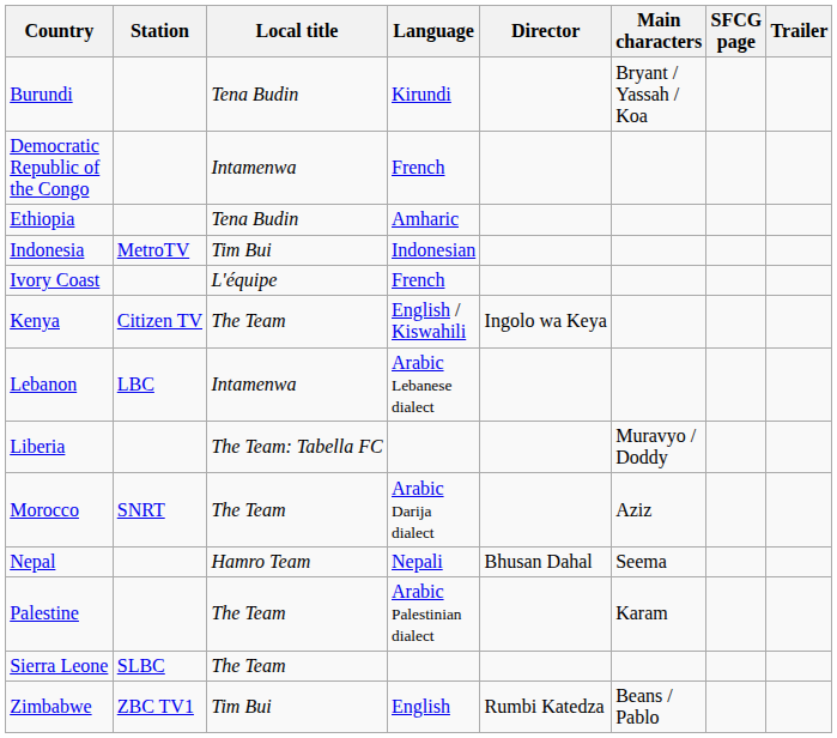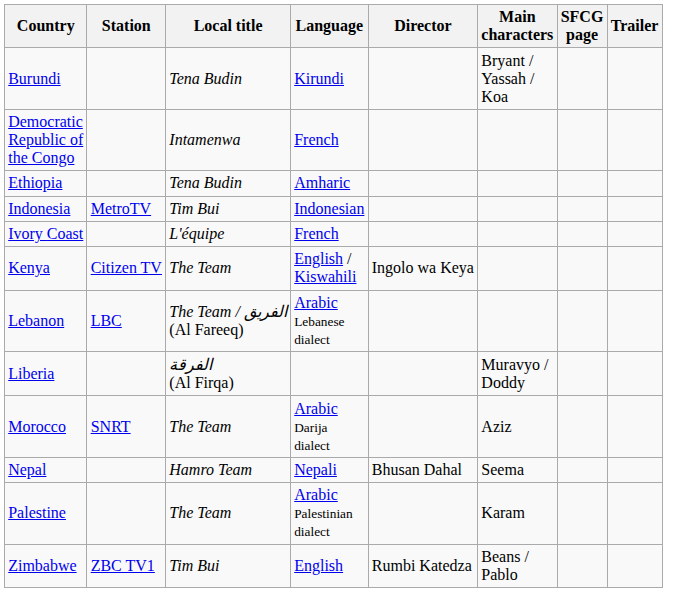Lebanon | Local title: Intamenwa -> The Team / الفريق (Al Fareeq)
Liberia | Local title: The Team: Tabella FC -> الفرقة (Al Firqa)
- row: Sierra Leone | SLBC | The Team
